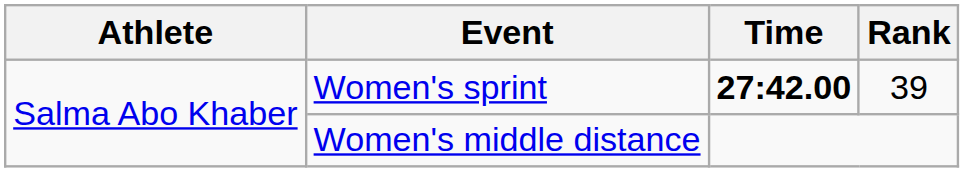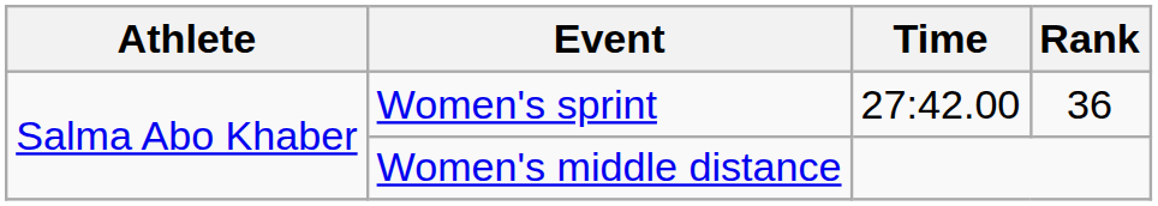Women's sprint | Time: bold -> normal
Women's sprint | Rank: 39 -> 36
